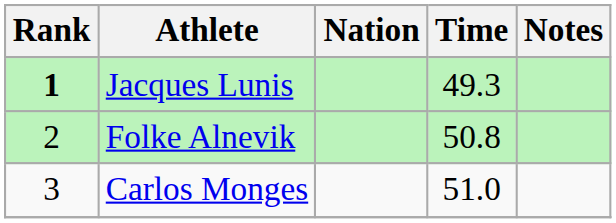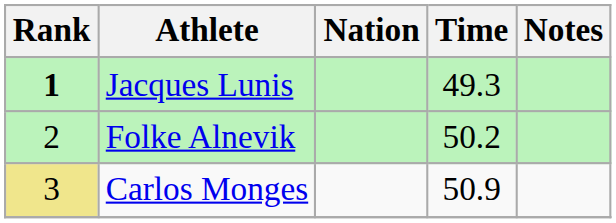Folke Alnevik | Time: 50.8 -> 50.2
Carlos Monges | Rank: no background -> khaki background
Carlos Monges | Time: 51.0 -> 50.9
